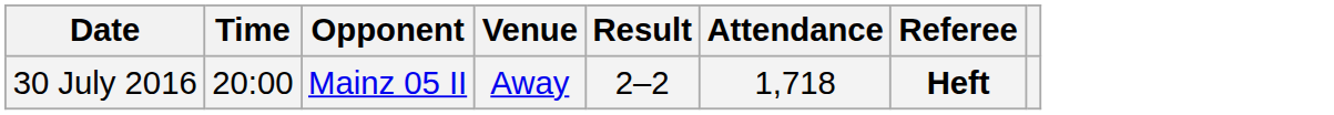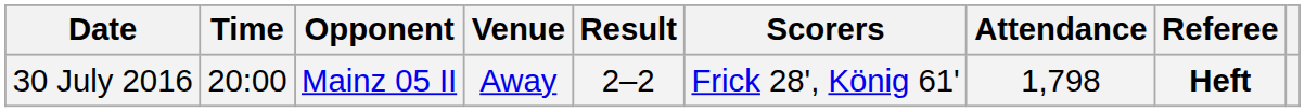+ column: Scorers | Frick 28', König 61'
30 July 2016 | Attendance: 1,718 -> 1,798
